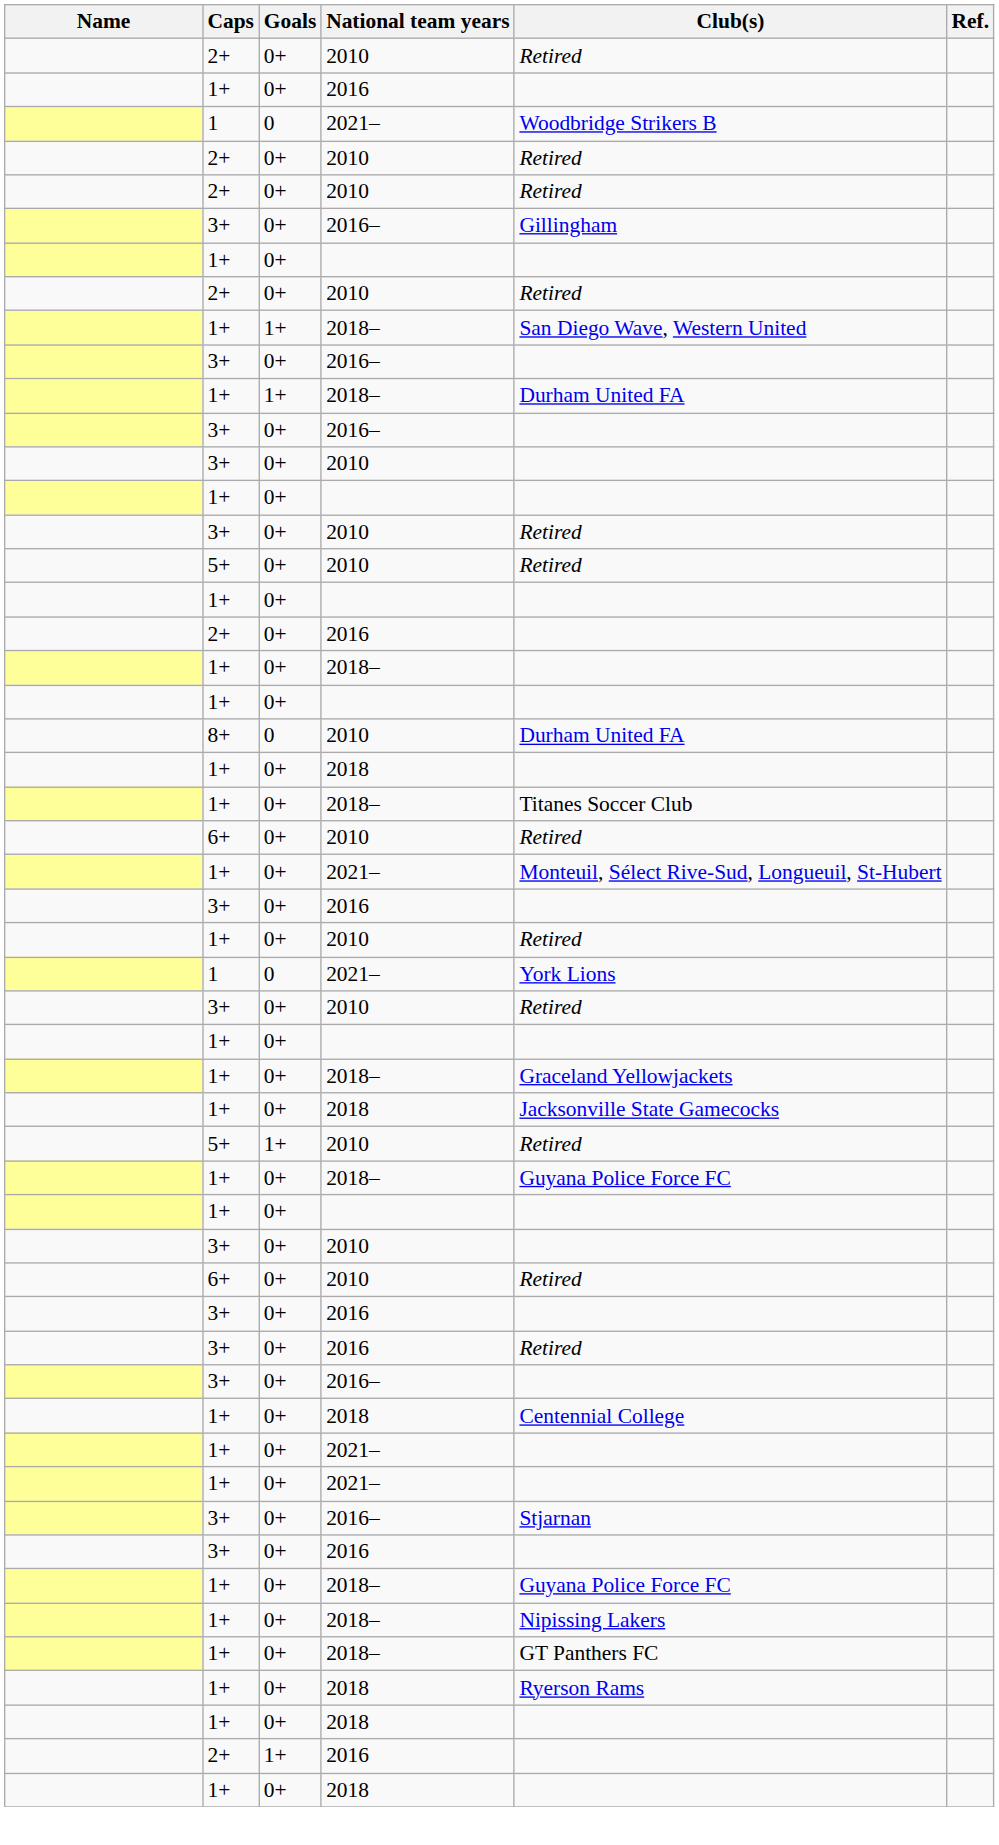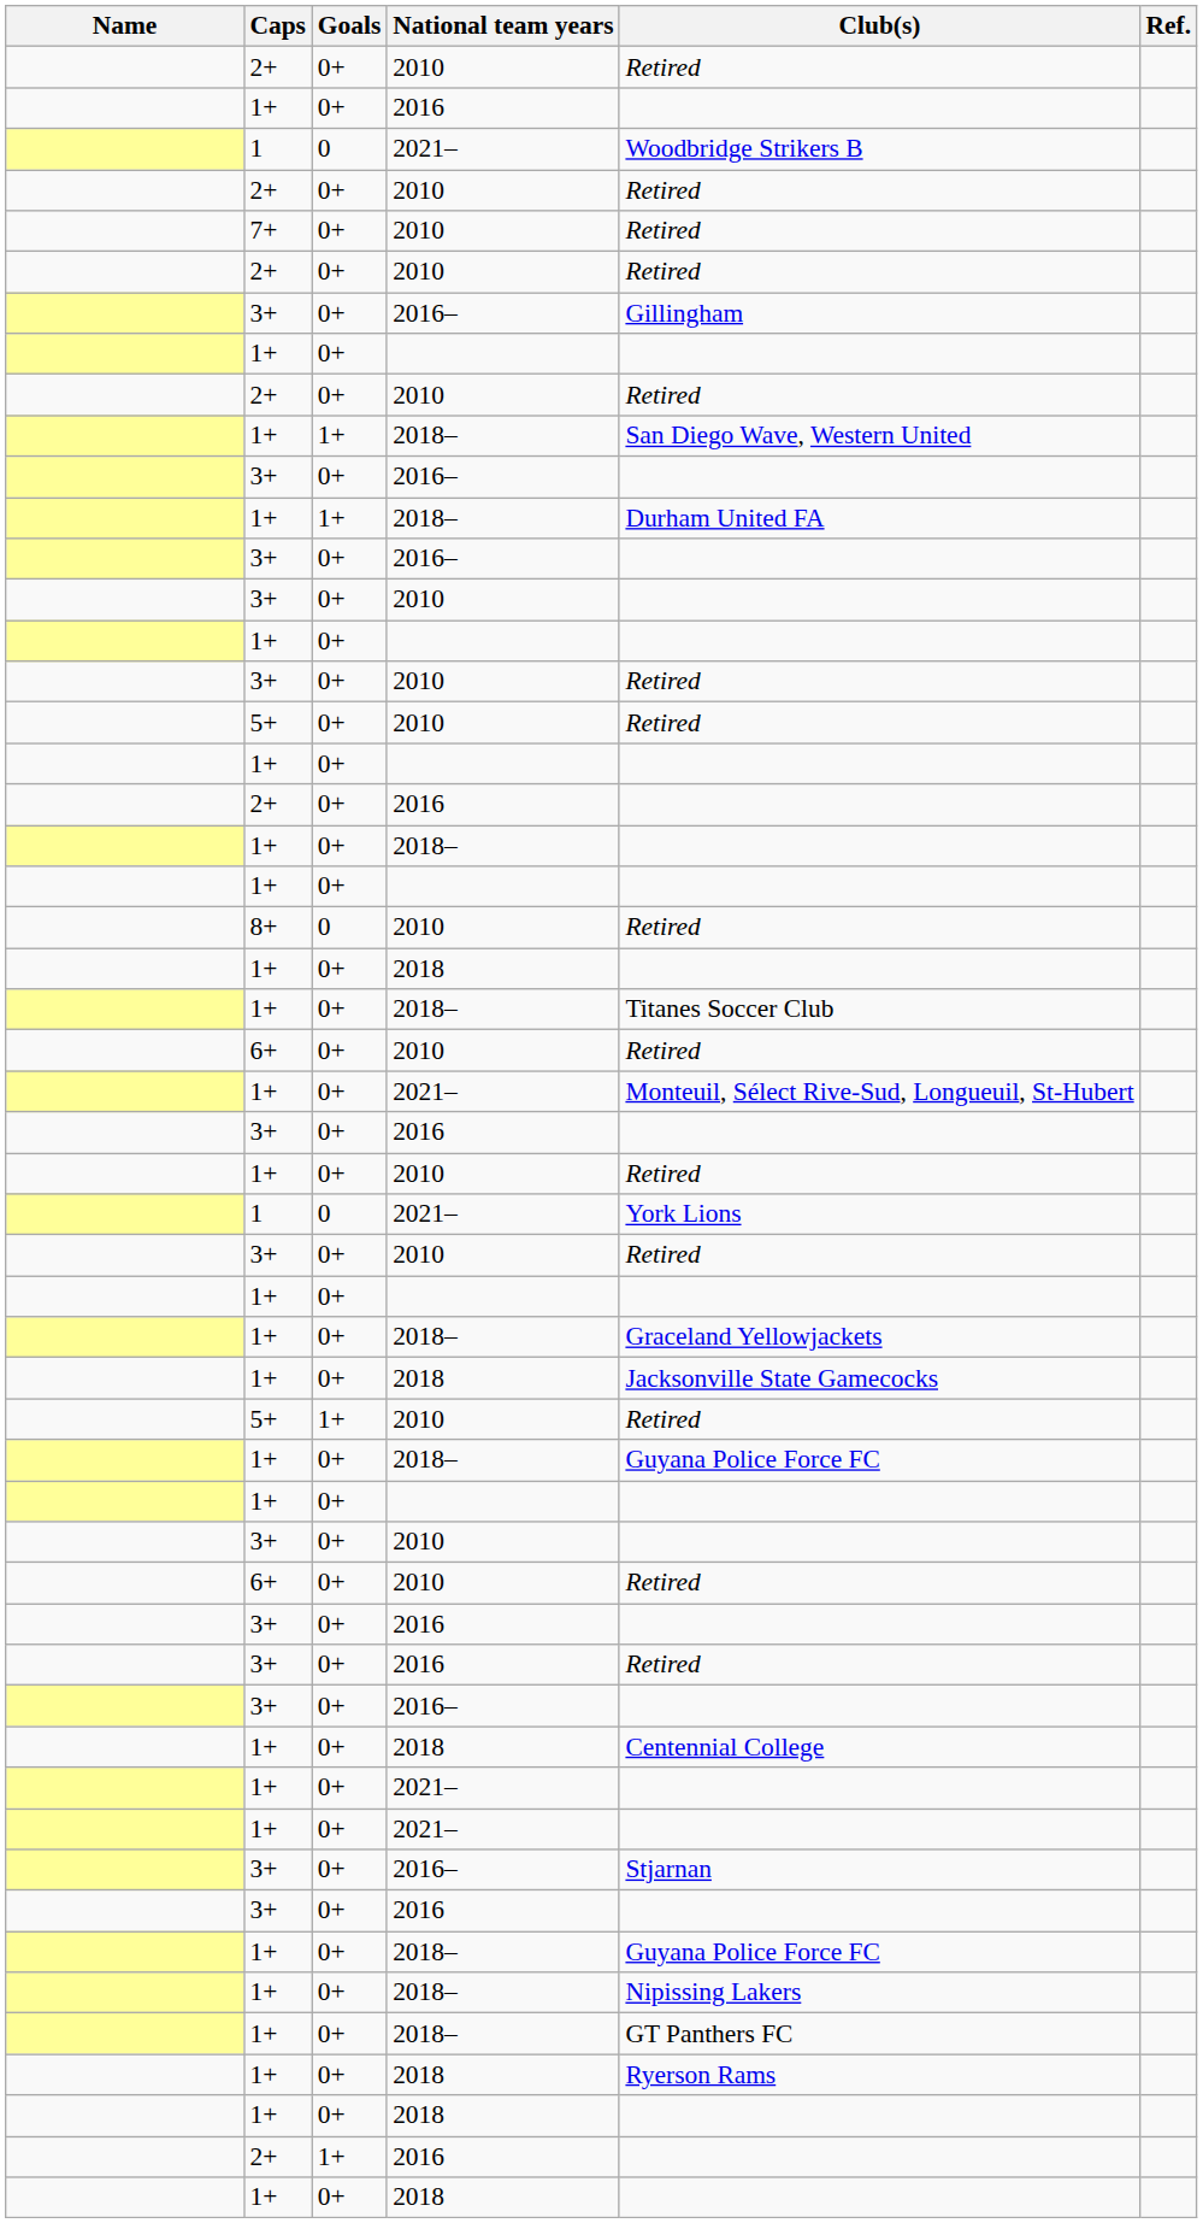+ row: 7+ | 0+ | 2010 | Retired
8+ | Club(s): Durham United FA -> Retired
